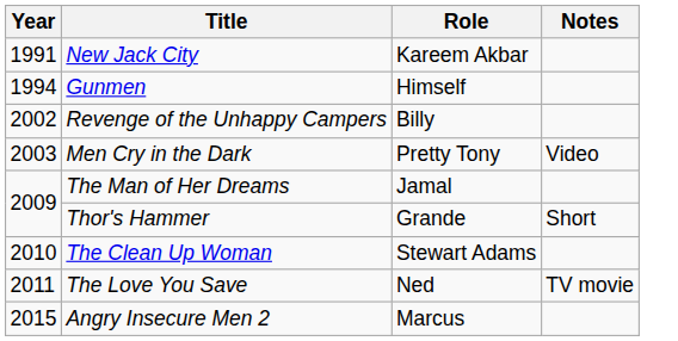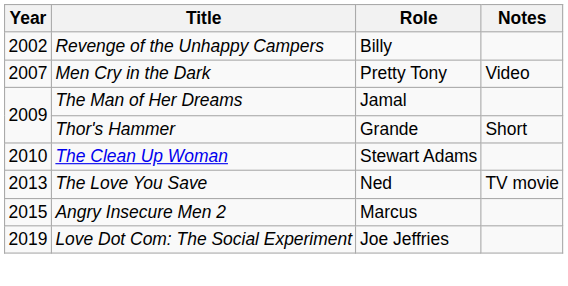- row: 1991 | New Jack City | Kareem Akbar
- row: 1994 | Gunmen | Himself
Men Cry in the Dark | Year: 2003 -> 2007
The Love You Save | Year: 2011 -> 2013
+ row: 2019 | Love Dot Com: The Social Experiment | Joe Jeffries
